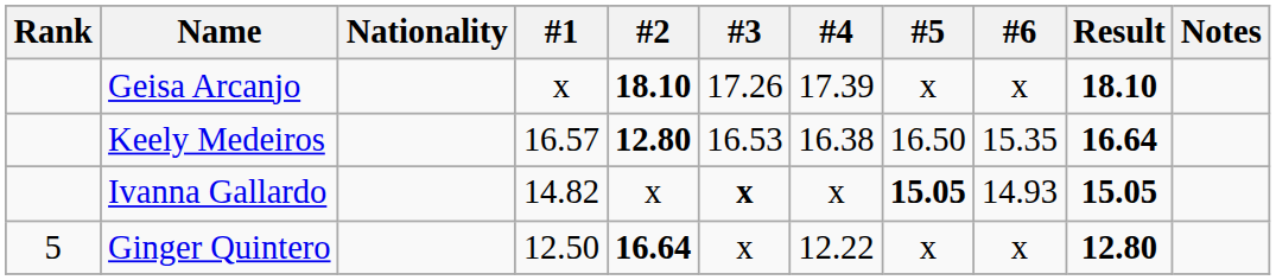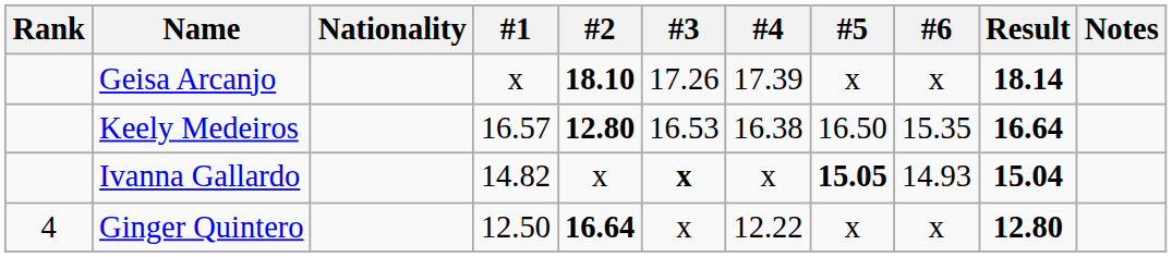Geisa Arcanjo | Result: 18.10 -> 18.14
Ivanna Gallardo | Result: 15.05 -> 15.04
Ginger Quintero | Rank: 5 -> 4
